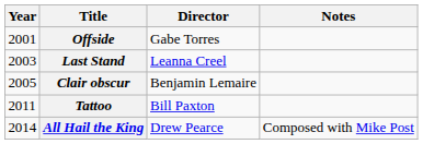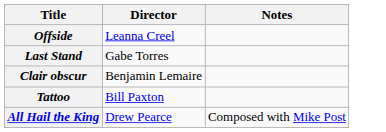- column: Year | 2001 | 2003 | 2005 | 2011 | 2014
Offside | Director: Gabe Torres -> Leanna Creel
Last Stand | Director: Leanna Creel -> Gabe Torres
